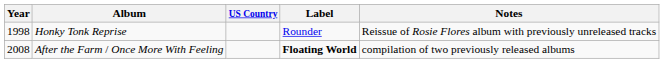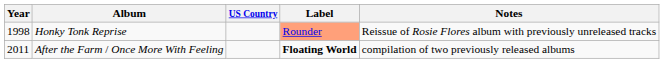Honky Tonk Reprise | Label: no background -> lightsalmon background
After the Farm / Once More With Feeling | Year: 2008 -> 2011
